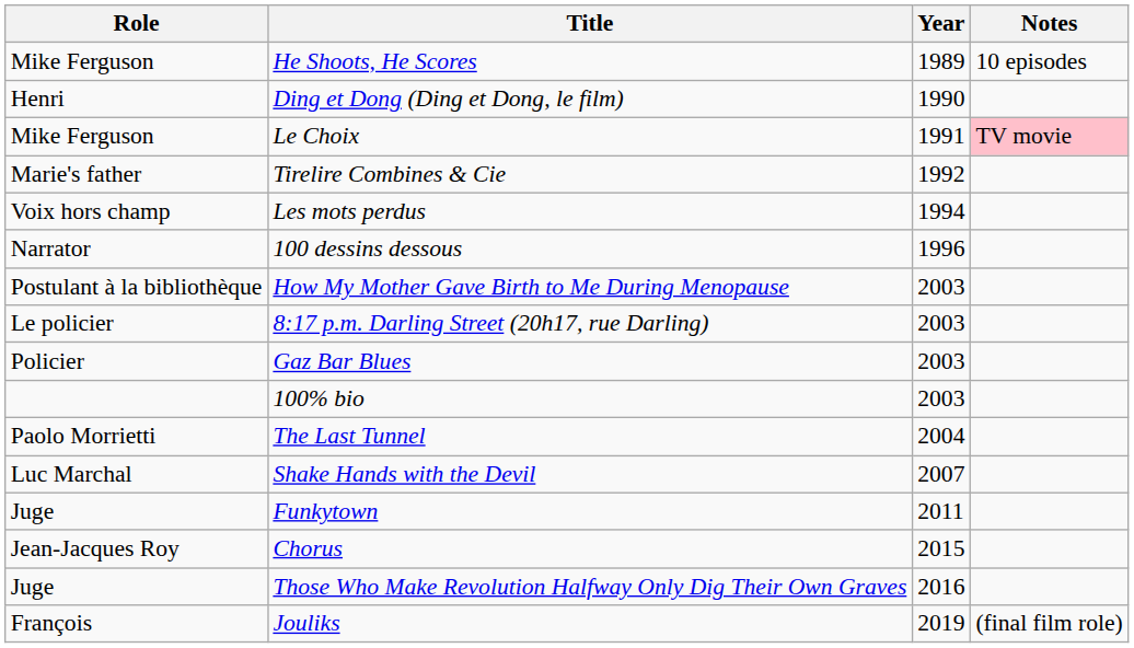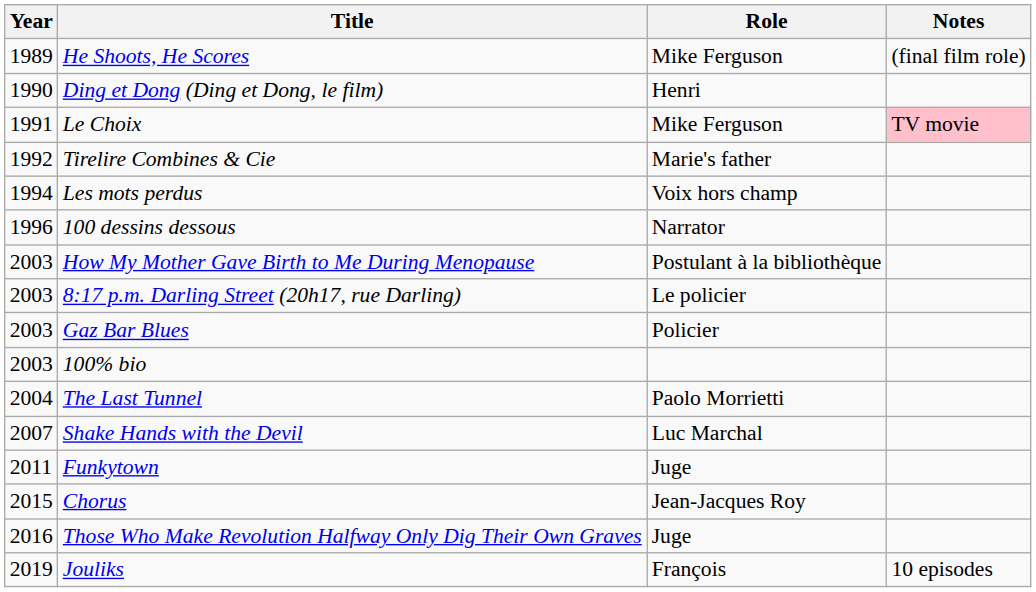columns swapped: Year <-> Role
He Shoots, He Scores | Notes: 10 episodes -> (final film role)
Jouliks | Notes: (final film role) -> 10 episodes
